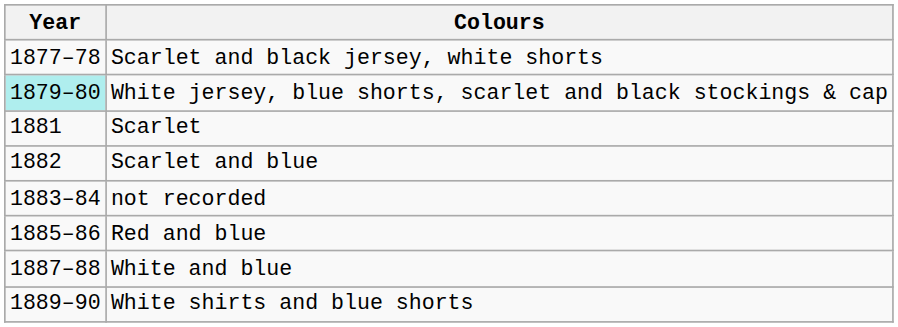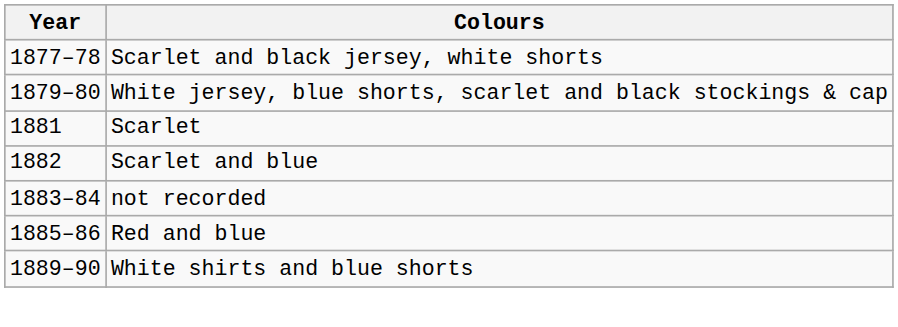White jersey, blue shorts, scarlet and black stockings & cap | Year: paleturquoise background -> no background
- row: 1887–88 | White and blue
